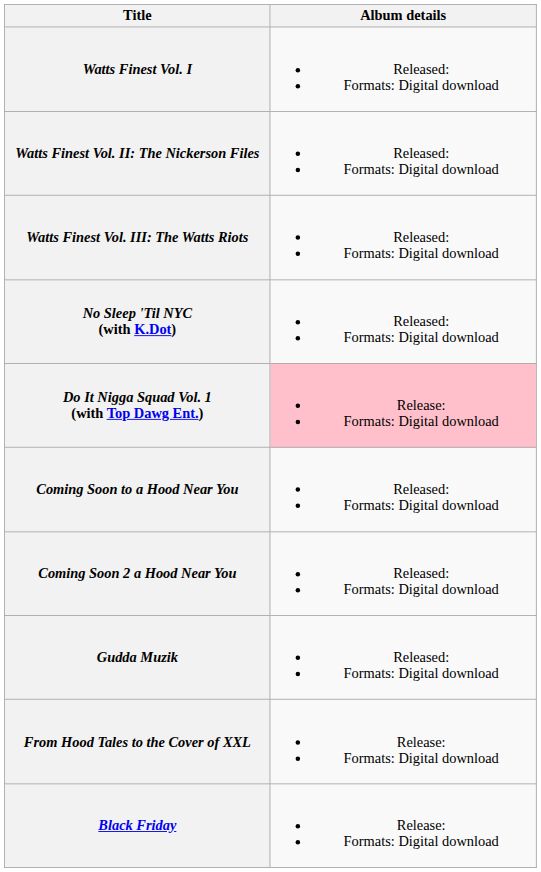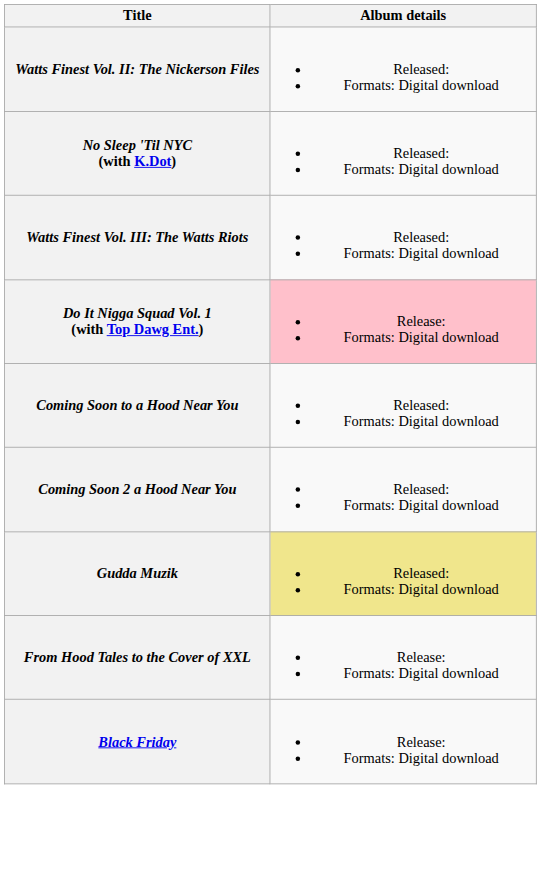- row: Watts Finest Vol. I | Released: Formats: Digital download
rows swapped: Watts Finest Vol. III: The Watts Riots <-> No Sleep 'Til NYC (with K.Dot)
Gudda Muzik | Album details: no background -> khaki background
